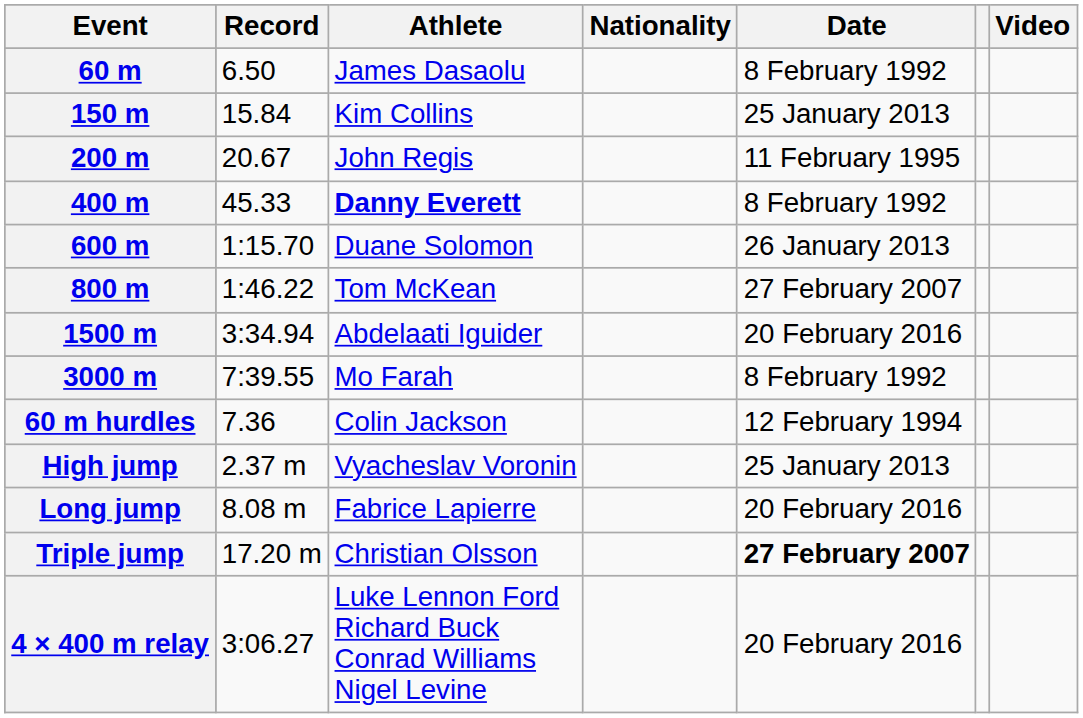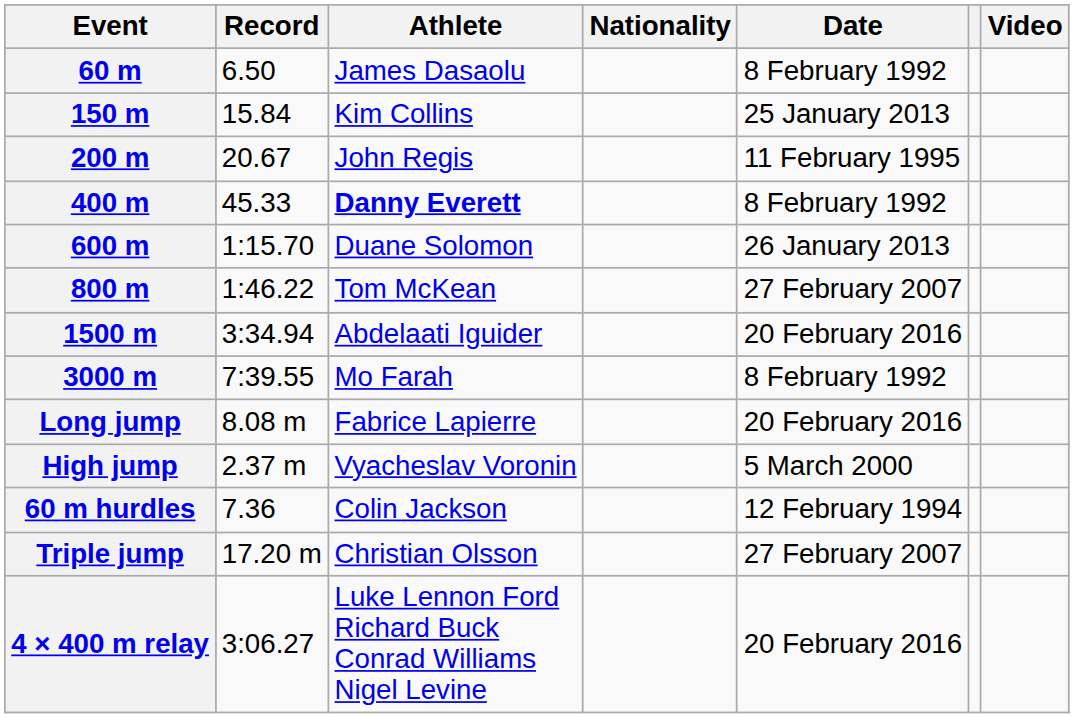rows swapped: 60 m hurdles <-> Long jump
High jump | Date: 25 January 2013 -> 5 March 2000
Triple jump | Date: bold -> normal
